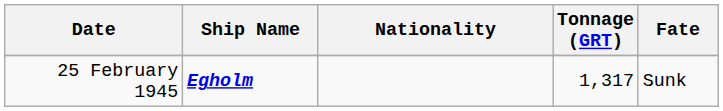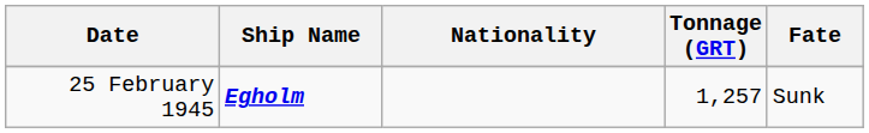25 February 1945 | Tonnage (GRT): 1,317 -> 1,257
